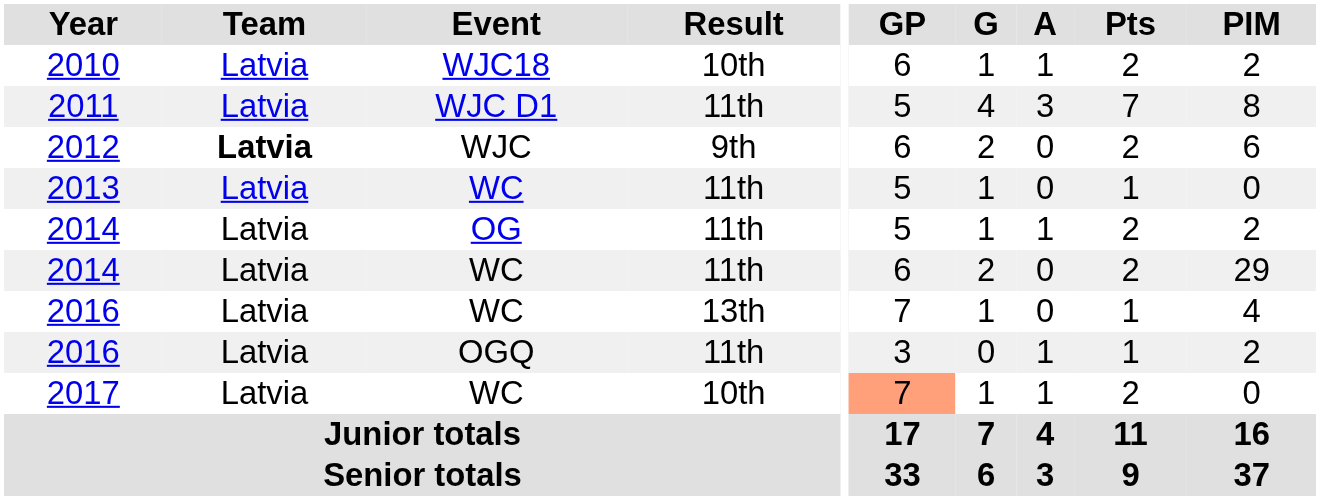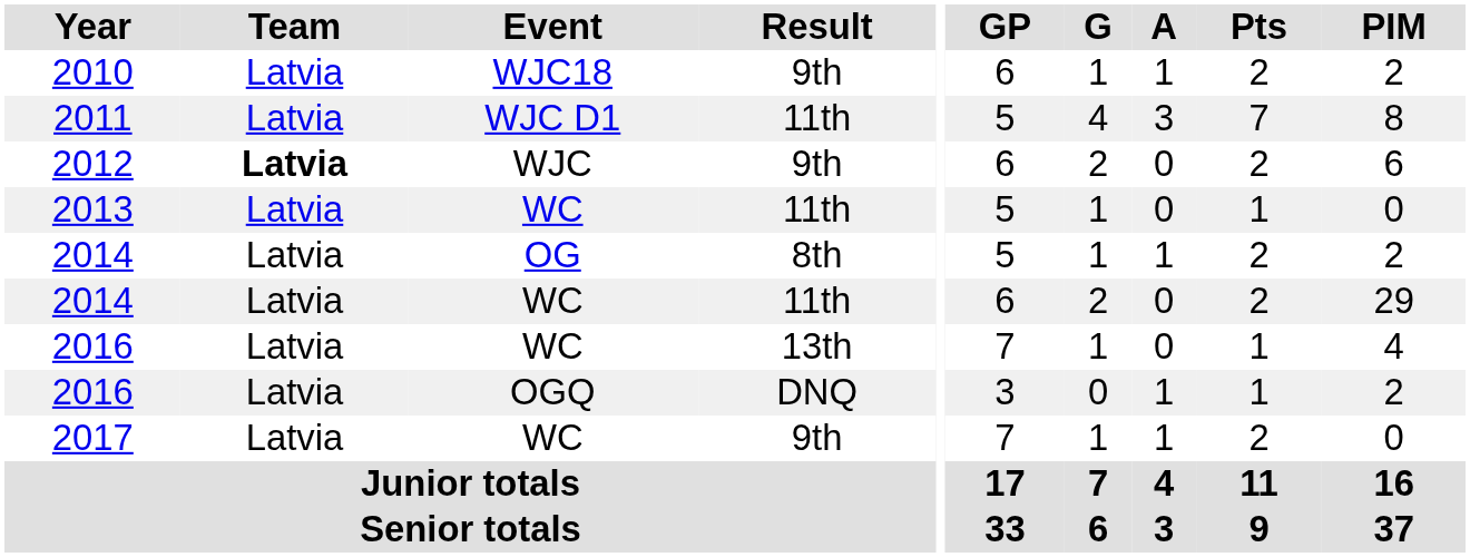2010 | Result: 10th -> 9th
2014 / OG | Result: 11th -> 8th
2016 / OGQ | Result: 11th -> DNQ
2017 | Result: 10th -> 9th
2017 | GP: lightsalmon background -> no background
